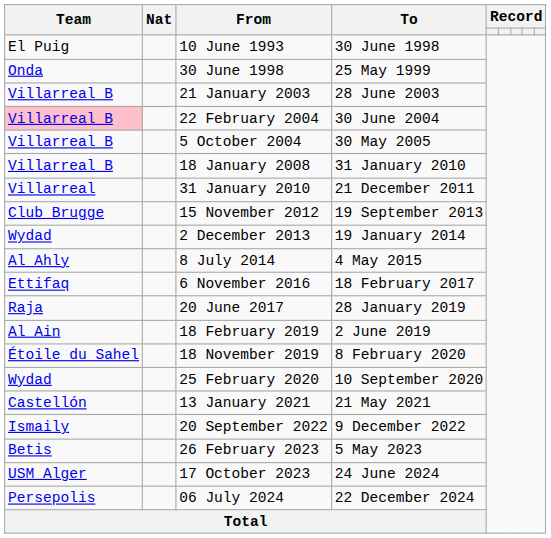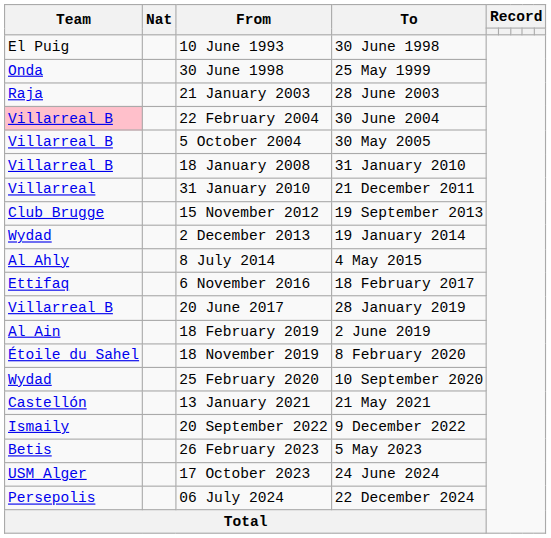21 January 2003 | Team: Villarreal B -> Raja
20 June 2017 | Team: Raja -> Villarreal B
